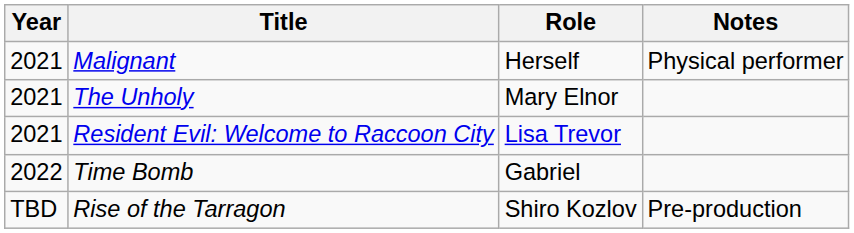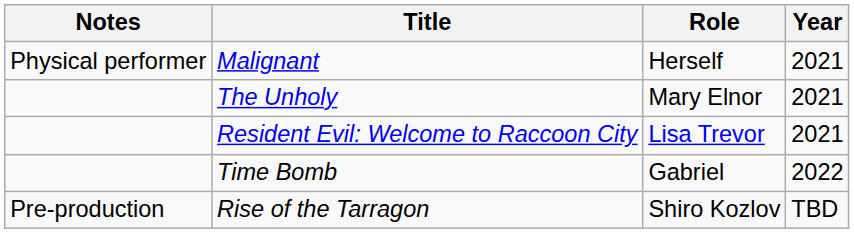columns swapped: Year <-> Notes
